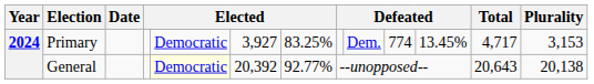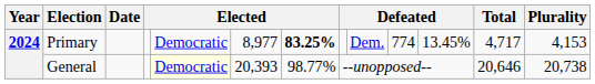Primary | column 6: 3,927 -> 8,977
Primary | column 7: normal -> bold
Primary | Plurality: 3,153 -> 4,153
General | column 6: 20,392 -> 20,393
General | column 7: 92.77% -> 98.77%
General | Total: 20,643 -> 20,646
General | Plurality: 20,138 -> 20,738
